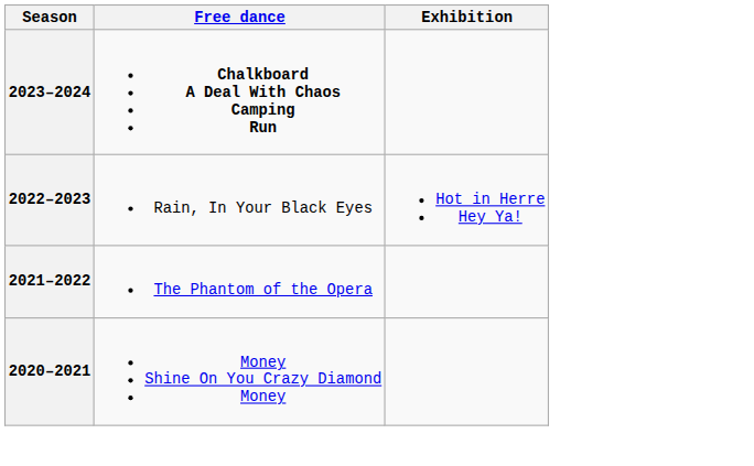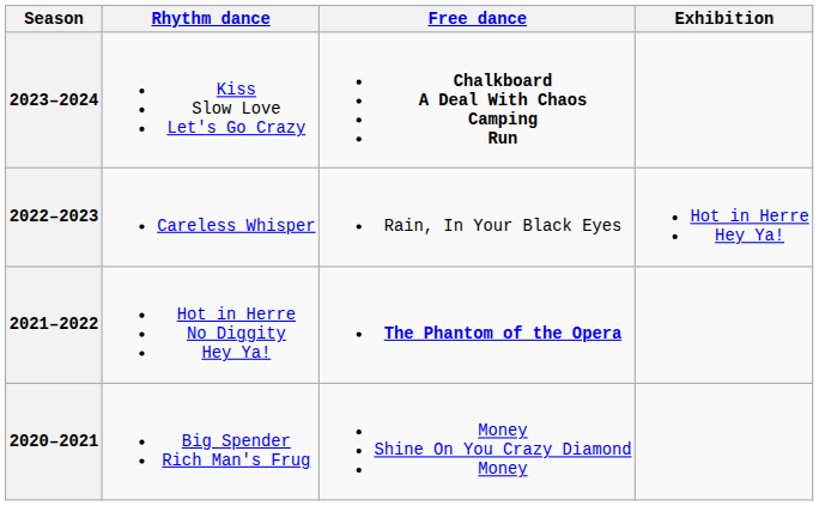+ column: Rhythm dance | Kiss Slow Love Let's Go Crazy | Careless Whisper | Hot in Herre No Diggity Hey Ya! | Big Spender Rich Man's Frug
2021–2022 | Free dance: normal -> bold
